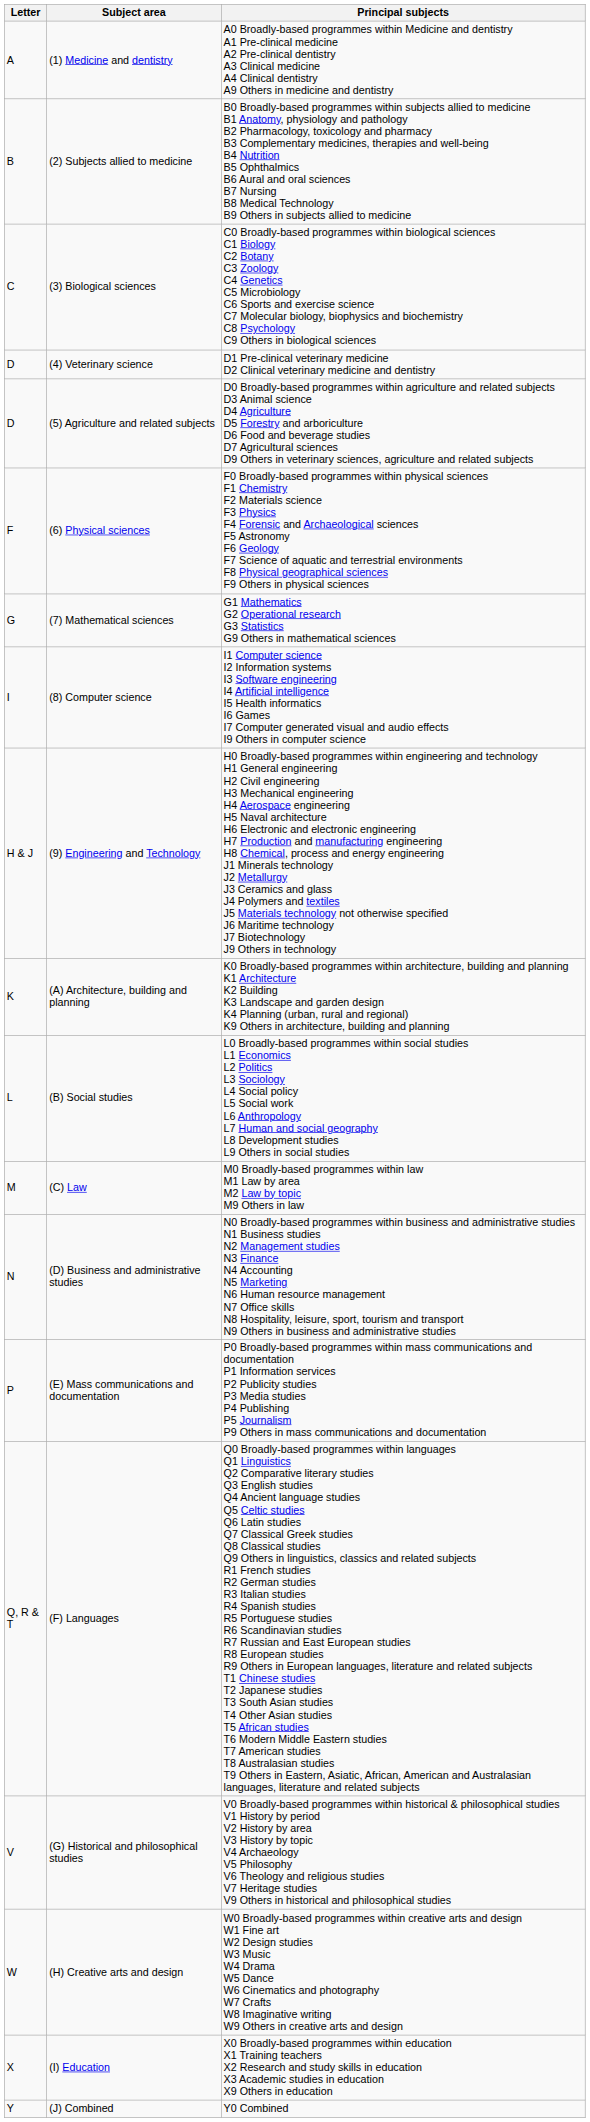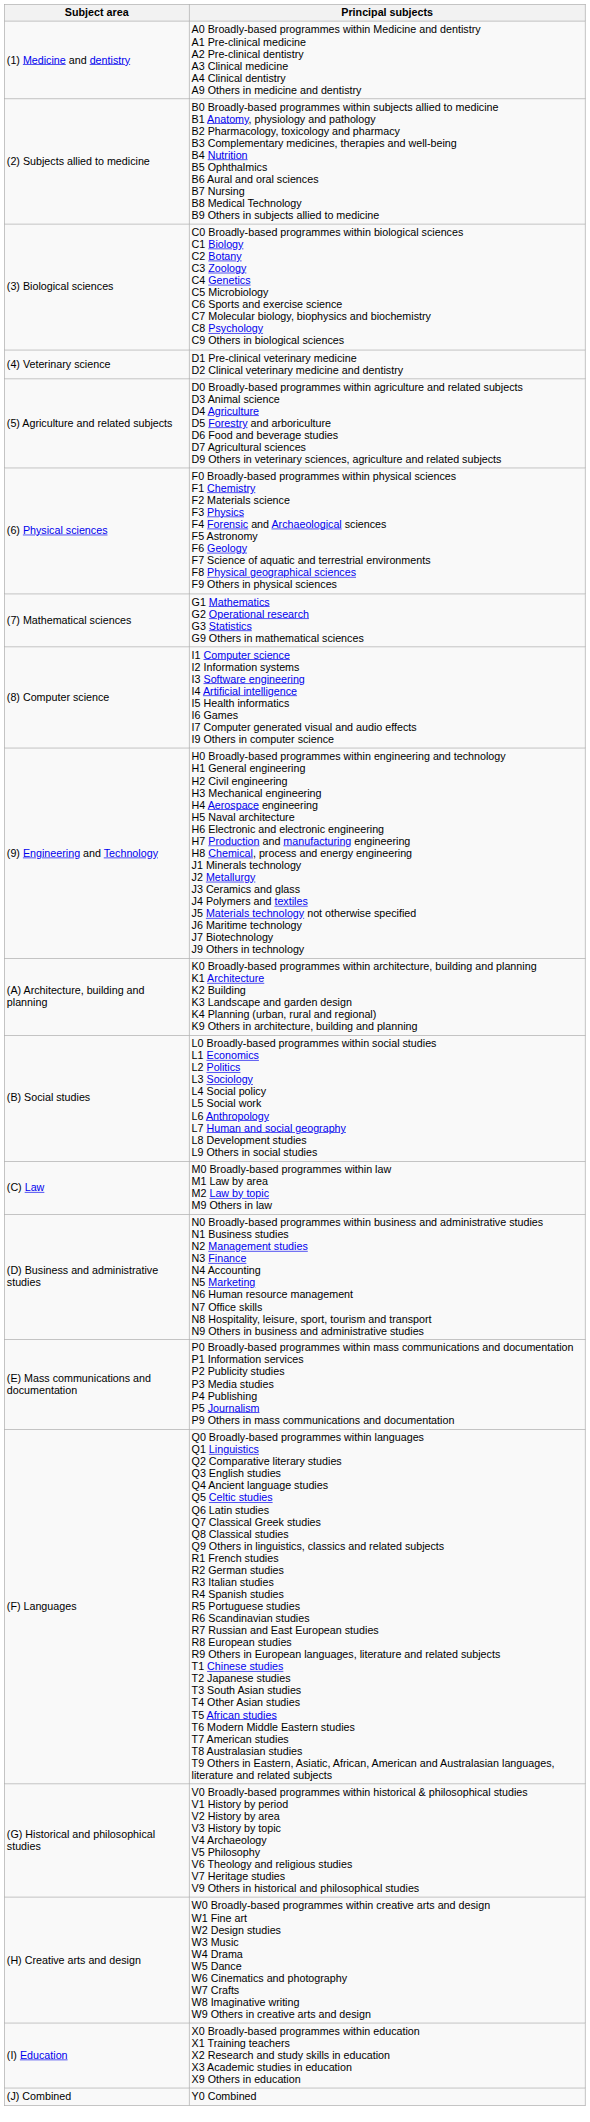- column: Letter | A | B | C | D | D | F | G | I | H & J | K | L | M | N | P | Q, R & T | V | W | X | Y
